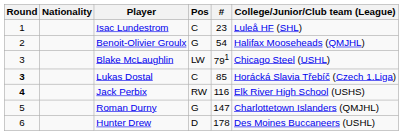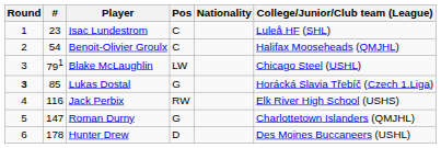columns swapped: # <-> Nationality
Benoit-Olivier Groulx | Pos: G -> C
Lukas Dostal | Pos: C -> G
Jack Perbix | Round: bold -> normal
